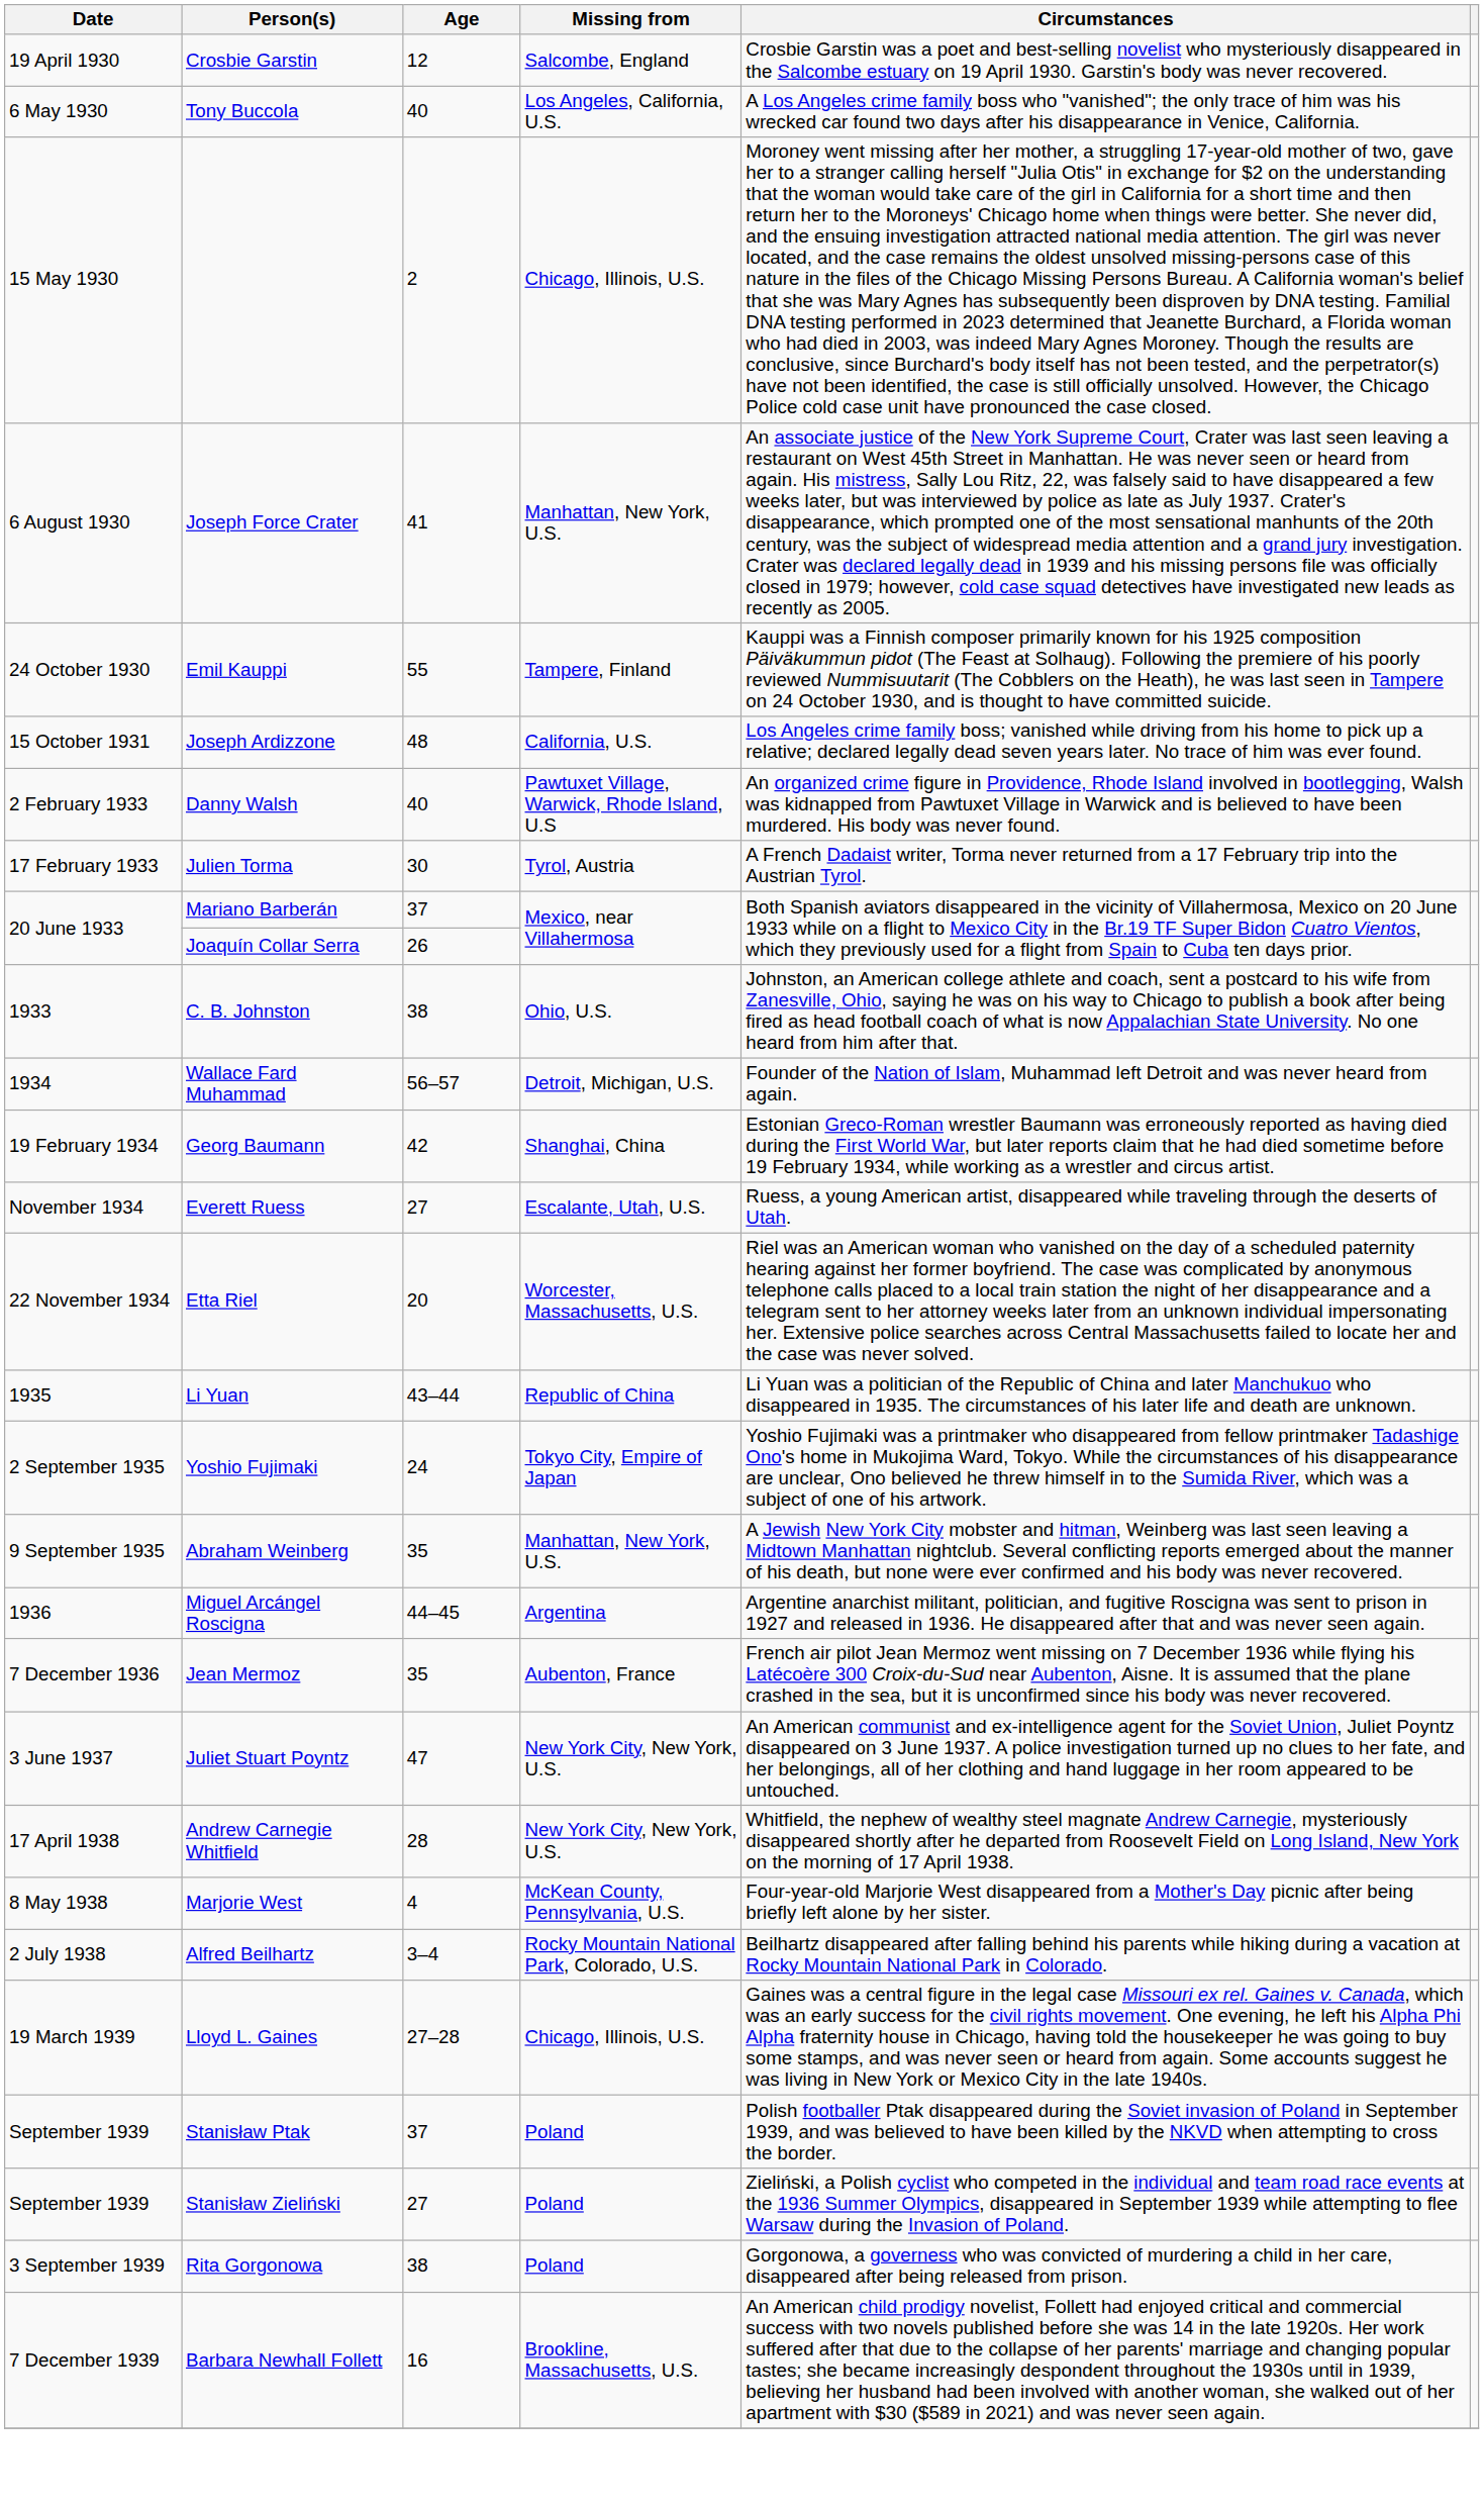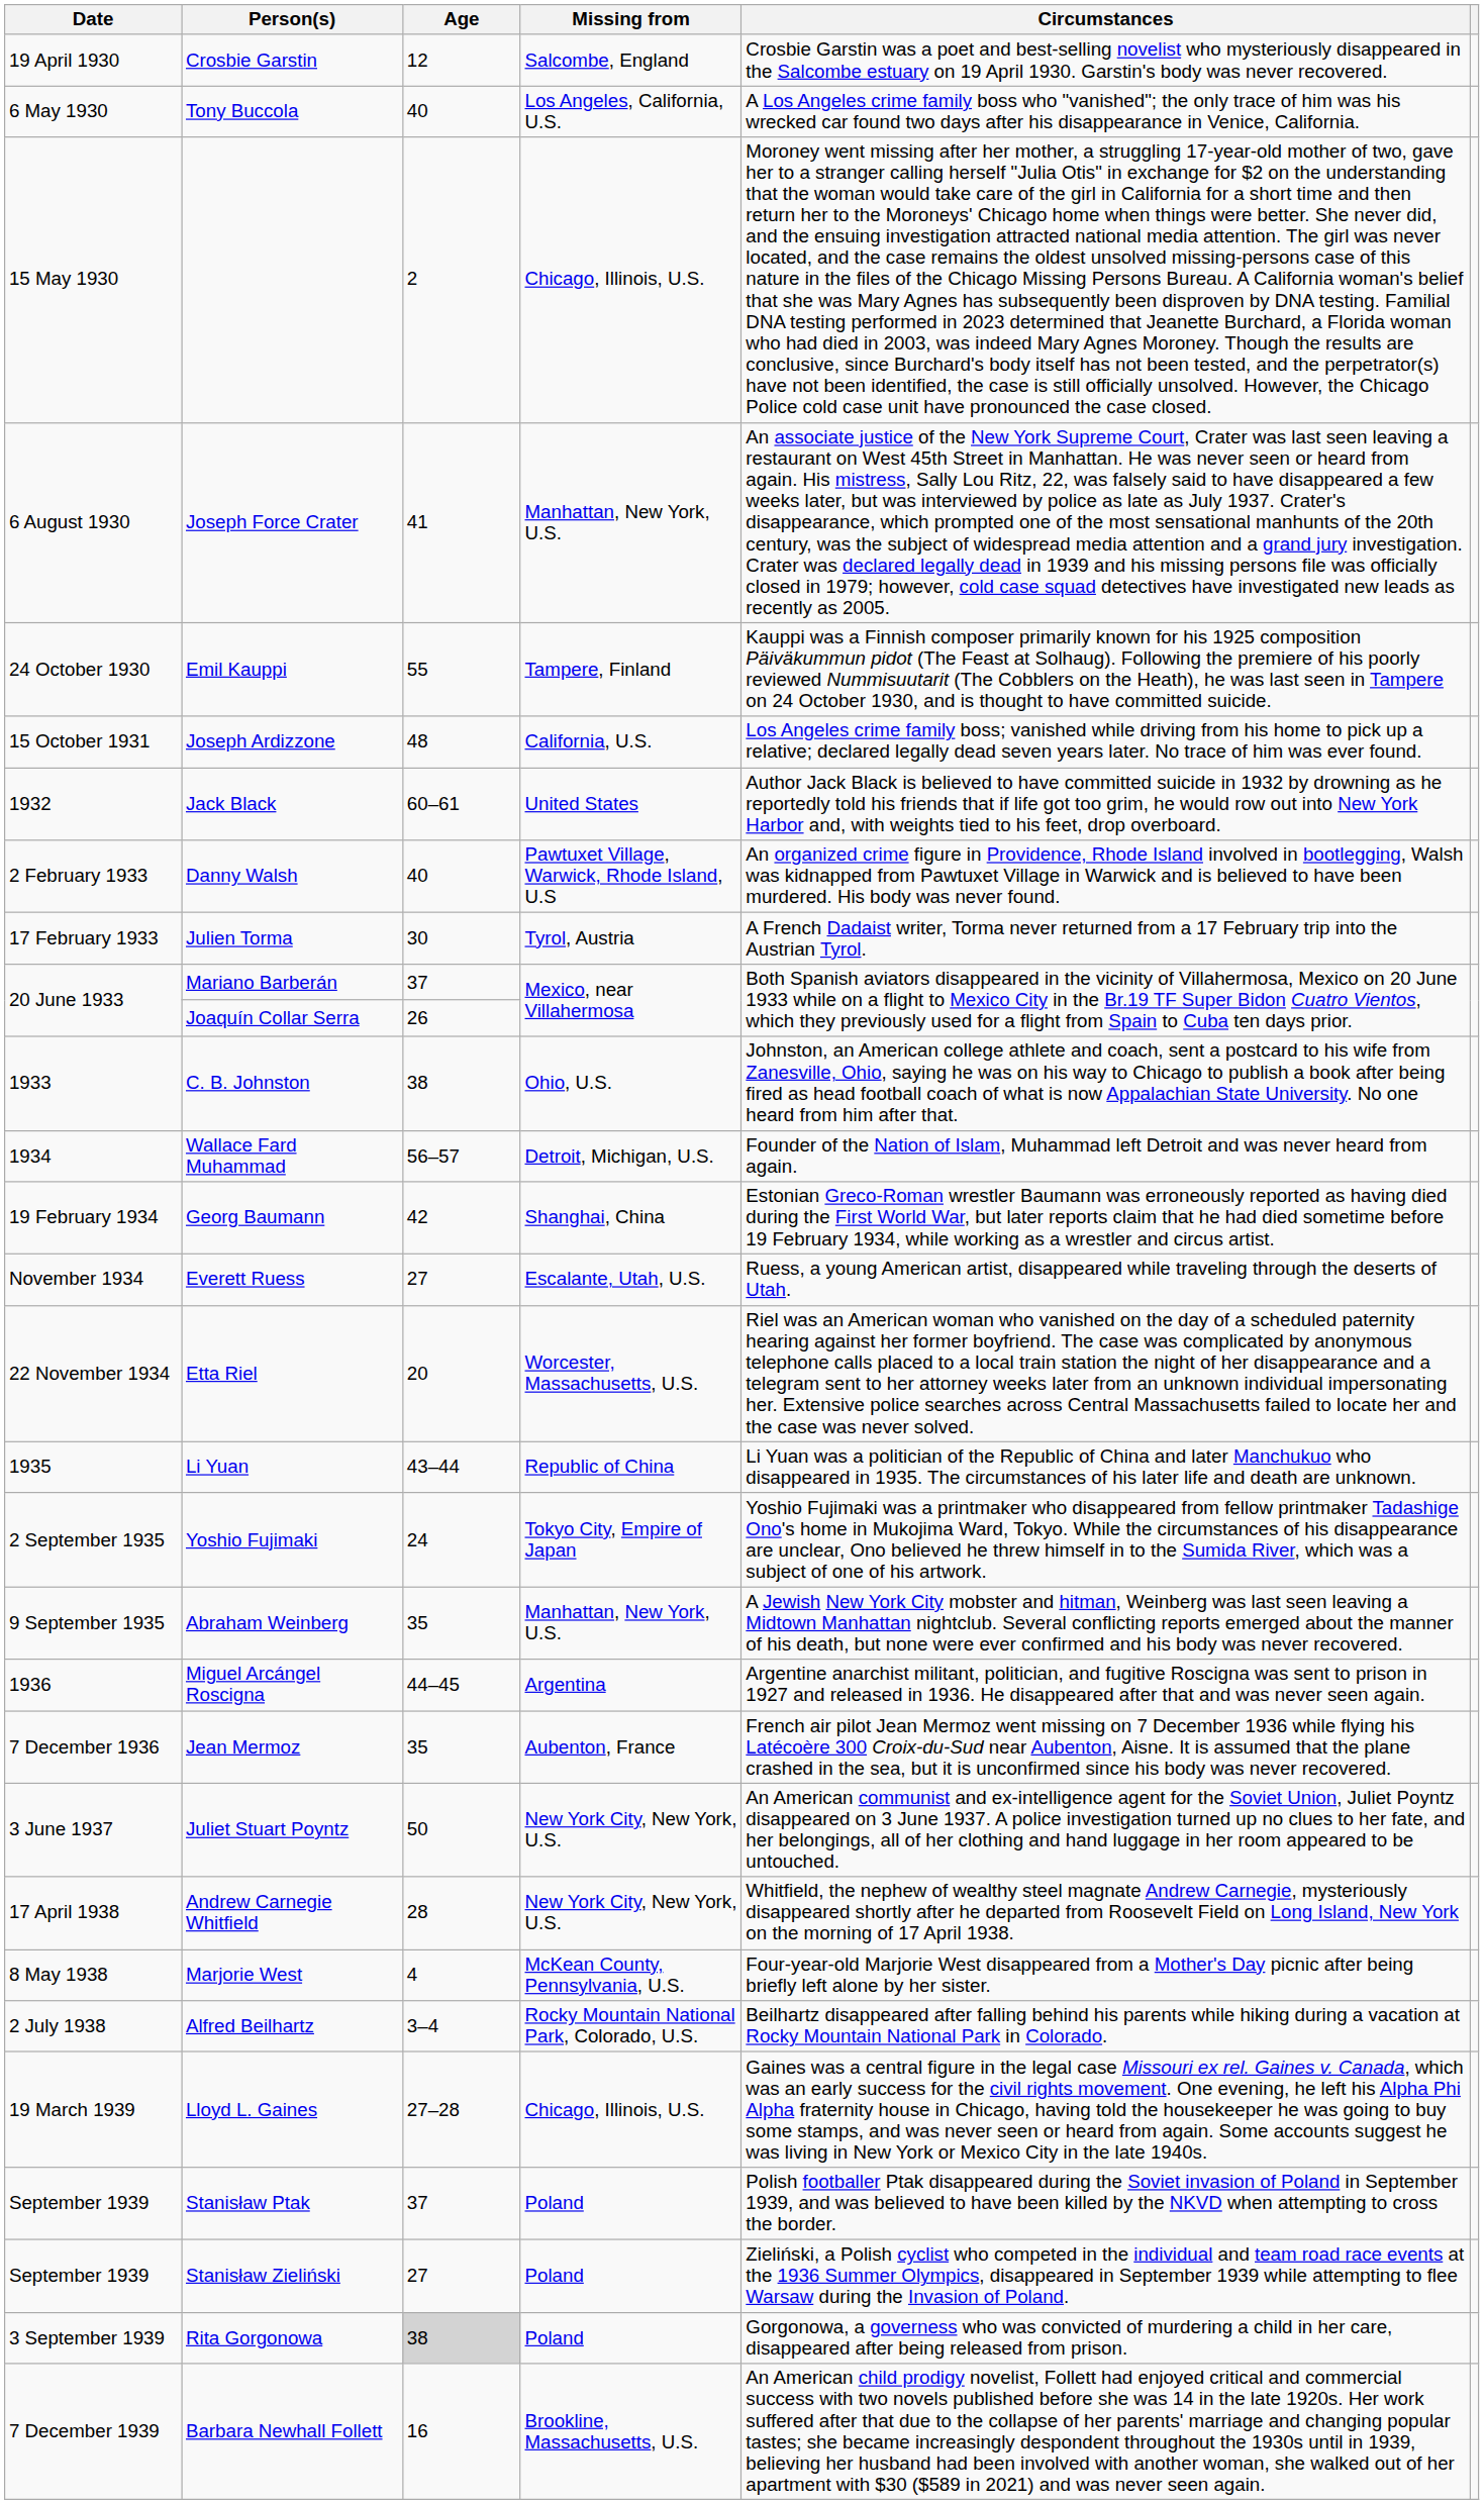+ row: 1932 | Jack Black | 60–61 | United States | Author Jack Black is believed to have committed suicide in 1932 by drowning as he reportedly told his friends that if life got too grim, he would row out into New York Harbor and, with weights tied to his feet, drop overboard.
Juliet Stuart Poyntz | Age: 47 -> 50
Rita Gorgonowa | Age: no background -> lightgrey background
